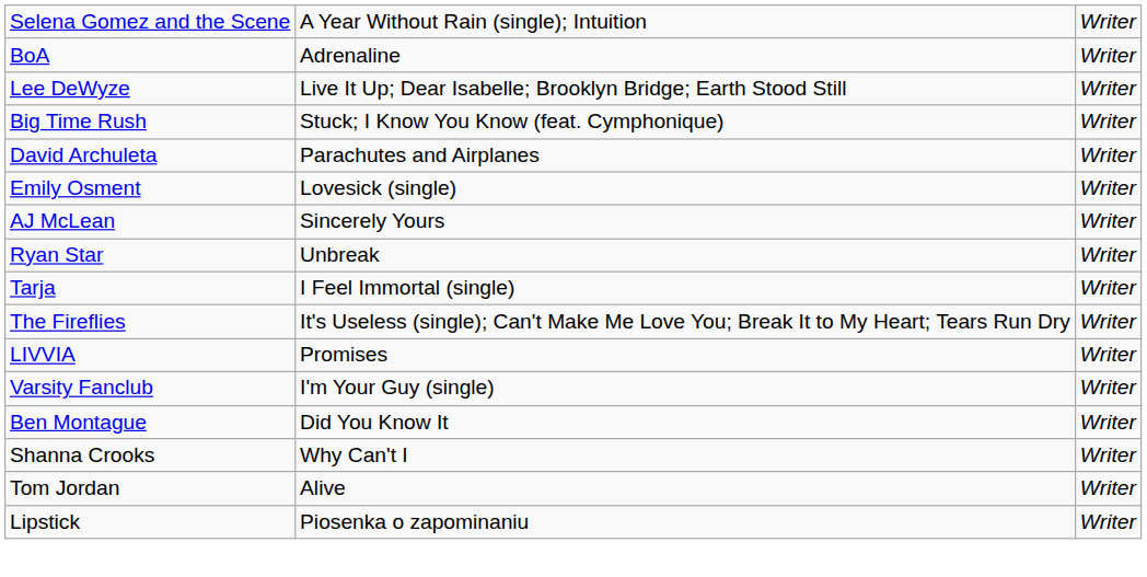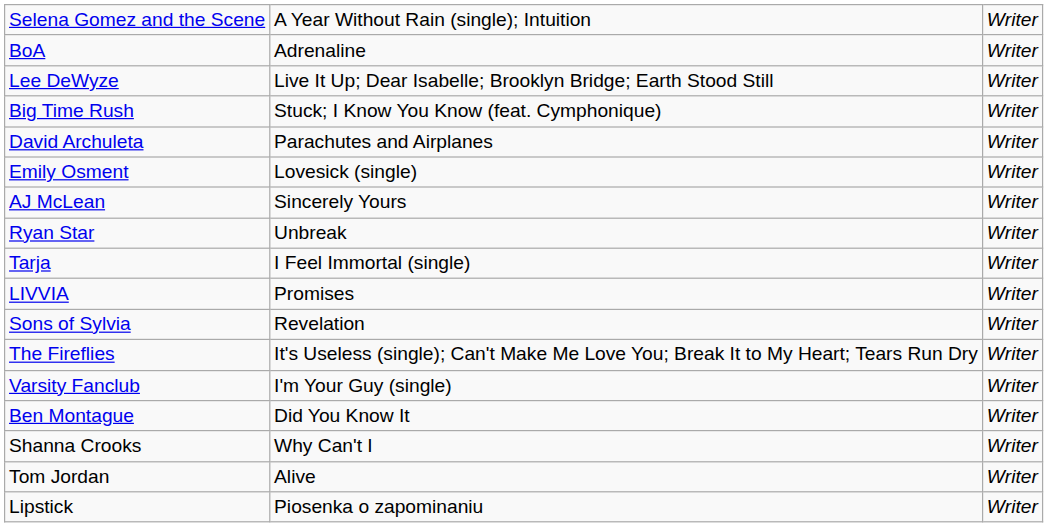rows swapped: The Fireflies <-> LIVVIA
+ row: Sons of Sylvia | Revelation | Writer
